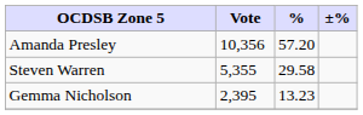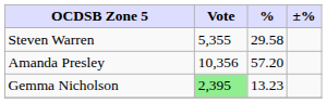rows swapped: Amanda Presley <-> Steven Warren
Gemma Nicholson | Vote: no background -> lightgreen background
